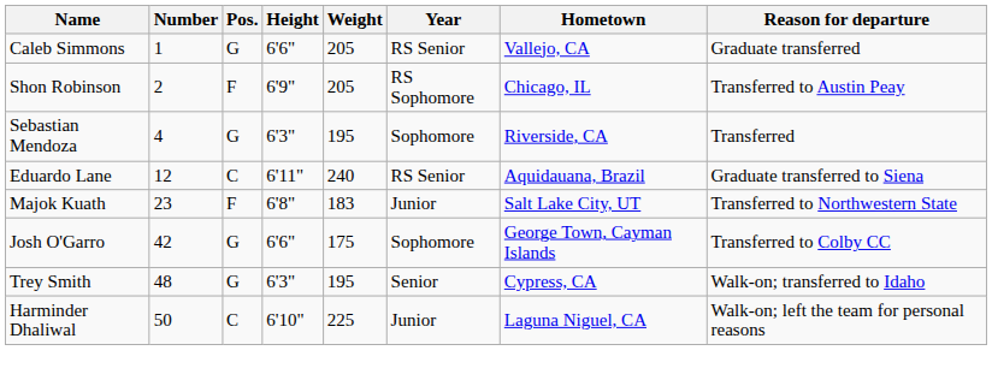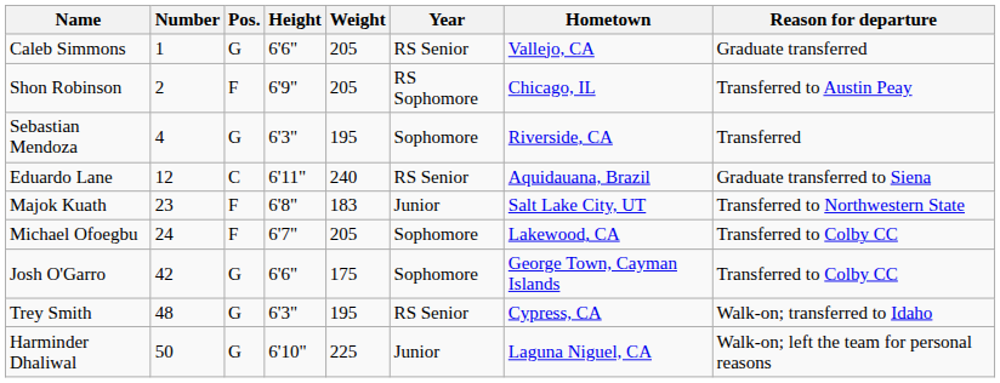+ row: Michael Ofoegbu | 24 | F | 6'7" | 205 | Sophomore | Lakewood, CA | Transferred to Colby CC
Trey Smith | Year: Senior -> RS Senior
Harminder Dhaliwal | Pos.: C -> G
